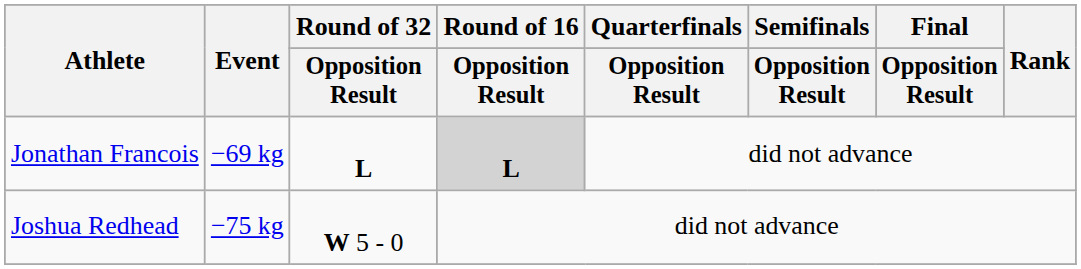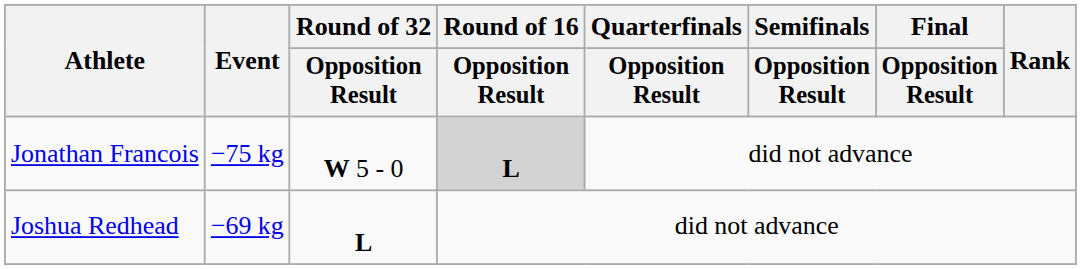Jonathan Francois | Event: −69 kg -> −75 kg
Jonathan Francois | Round of 32 / Opposition Result: L -> W 5 - 0
Joshua Redhead | Event: −75 kg -> −69 kg
Joshua Redhead | Round of 32 / Opposition Result: W 5 - 0 -> L
